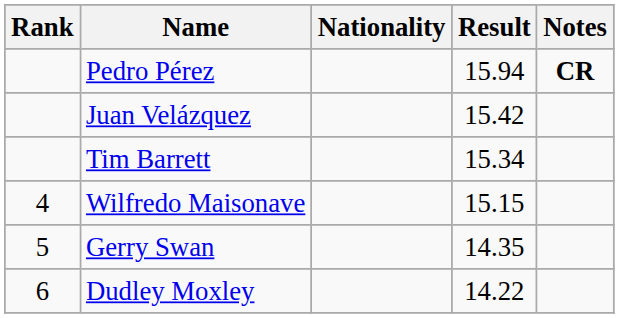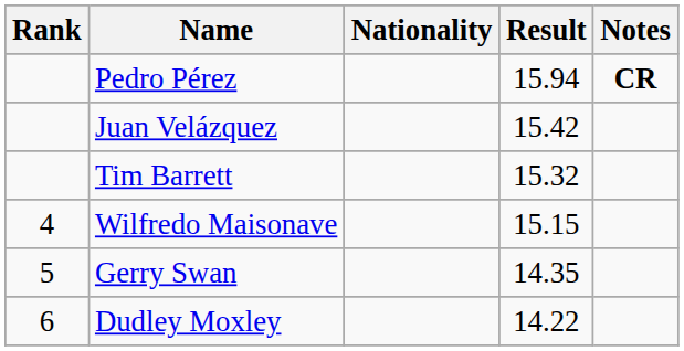Tim Barrett | Result: 15.34 -> 15.32
